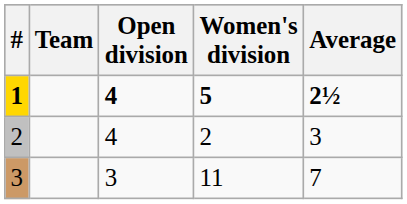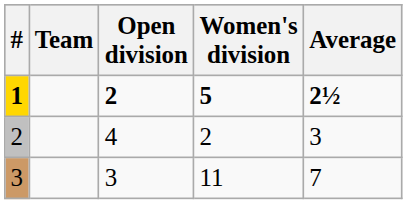1 | Open division: 4 -> 2
